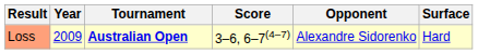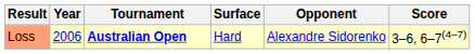columns swapped: Surface <-> Score
Loss | Year: 2009 -> 2006
